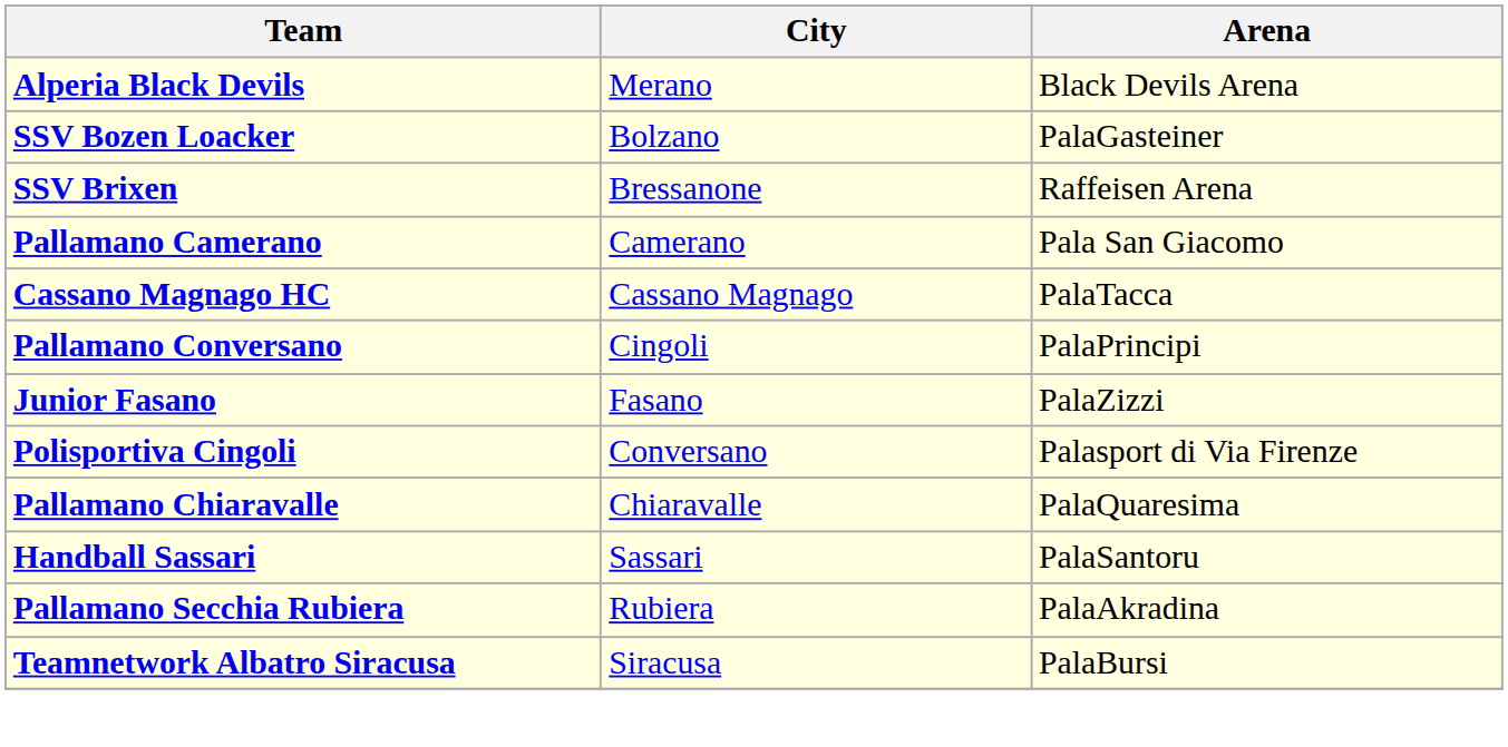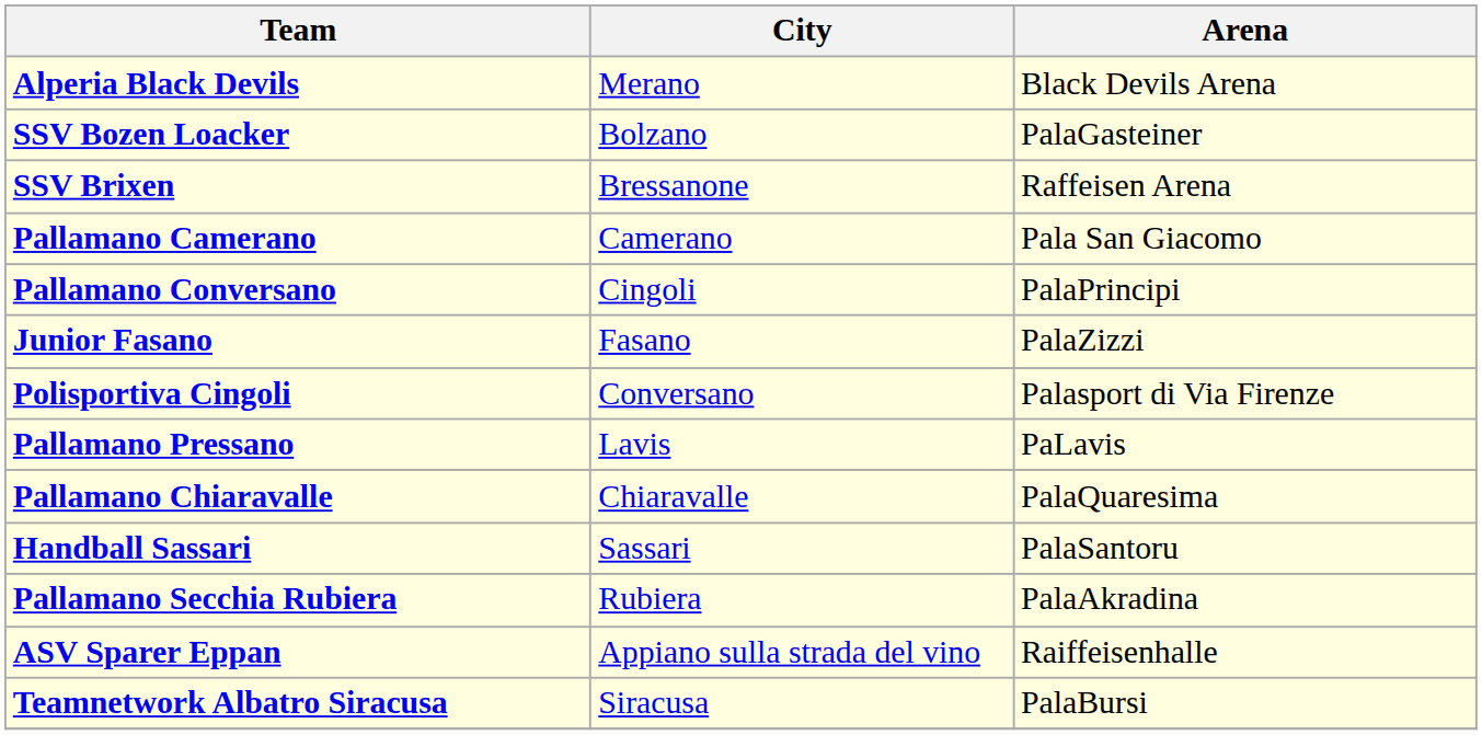- row: Cassano Magnago HC | Cassano Magnago | PalaTacca
+ row: Pallamano Pressano | Lavis | PaLavis
+ row: ASV Sparer Eppan | Appiano sulla strada del vino | Raiffeisenhalle
